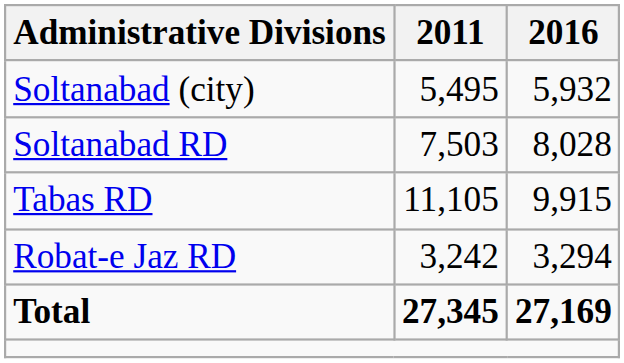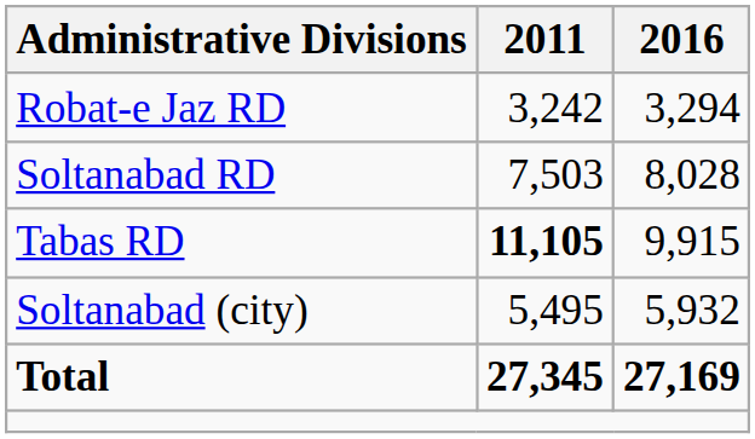rows swapped: Robat-e Jaz RD <-> Soltanabad (city)
Tabas RD | 2011: normal -> bold
